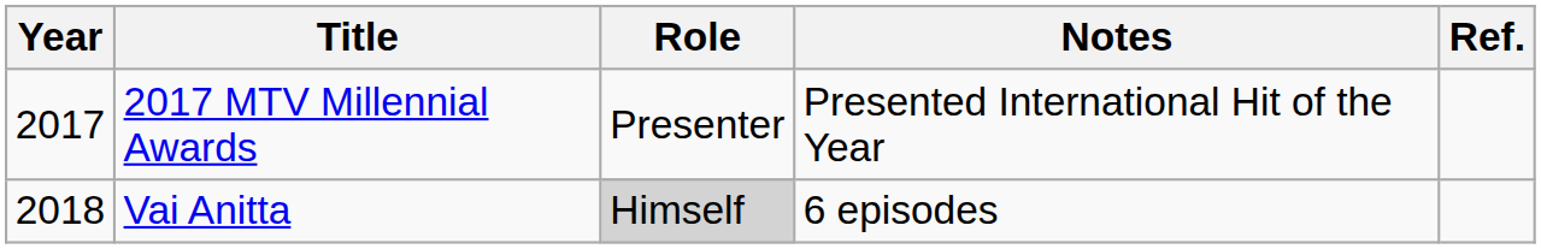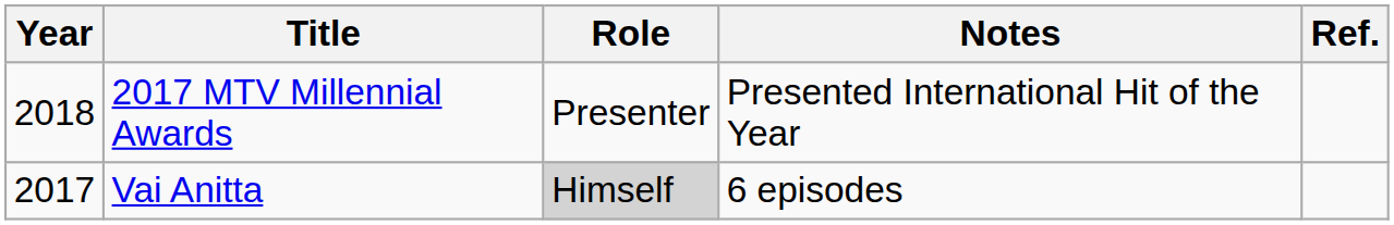2017 MTV Millennial Awards | Year: 2017 -> 2018
Vai Anitta | Year: 2018 -> 2017
